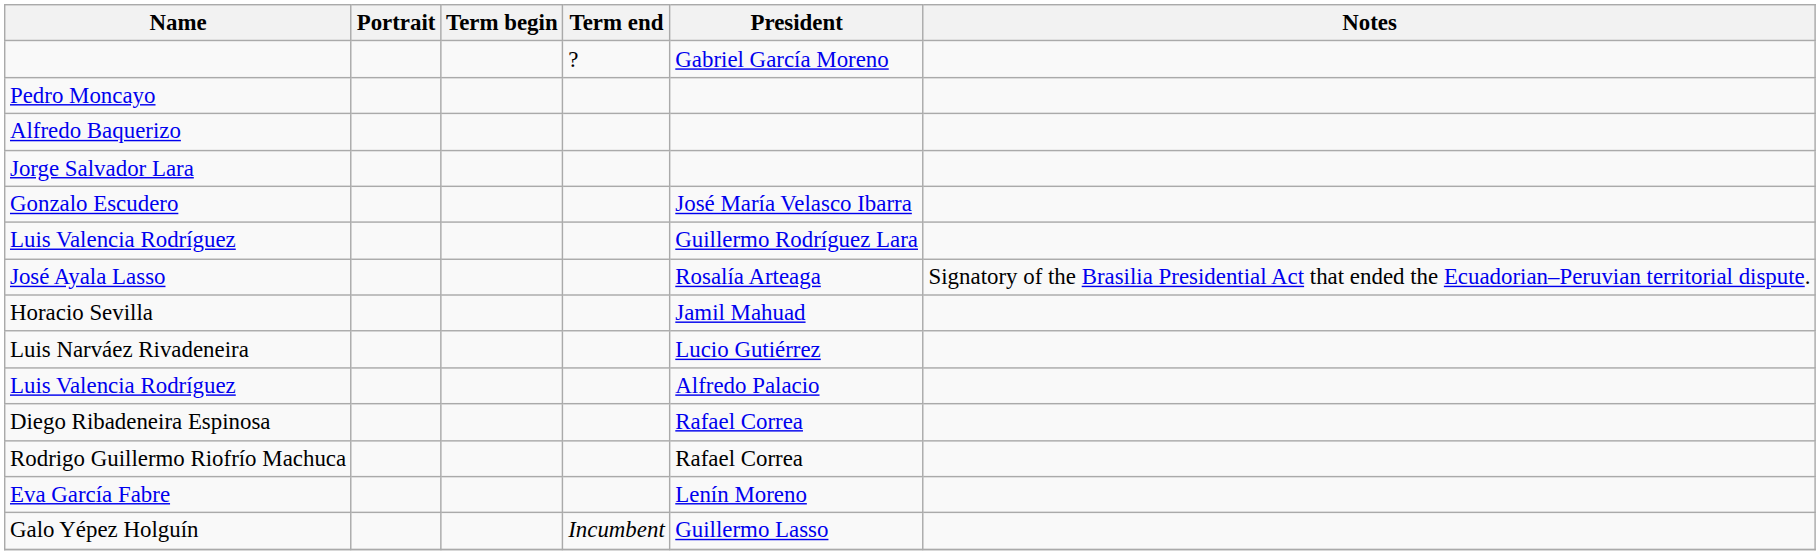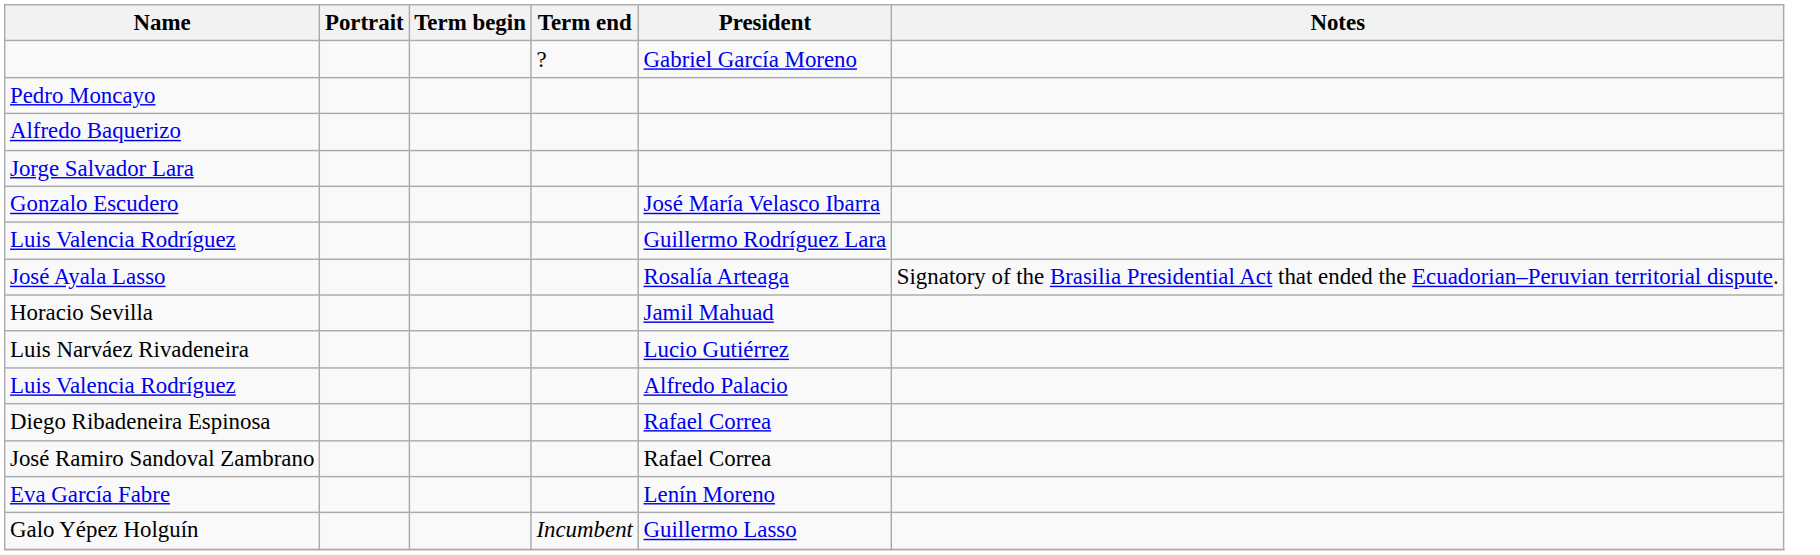- row: Rodrigo Guillermo Riofrío Machuca | Rafael Correa
+ row: José Ramiro Sandoval Zambrano | Rafael Correa
